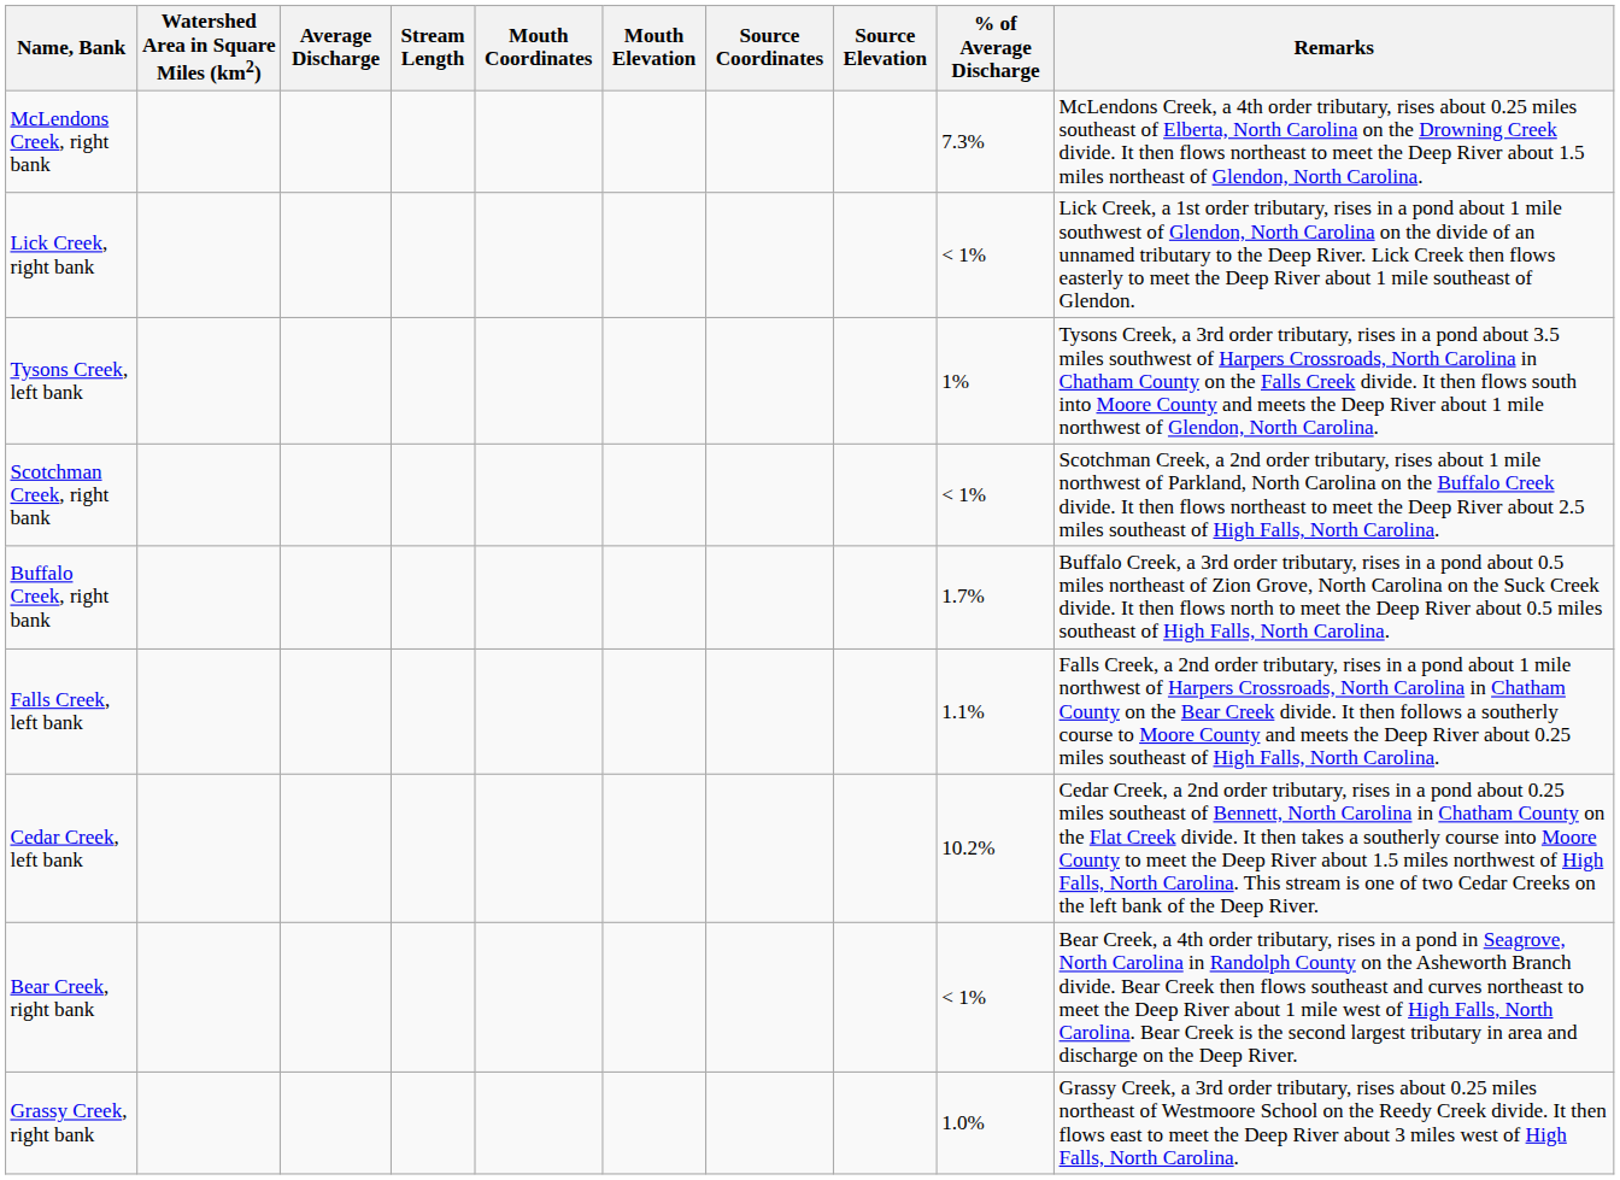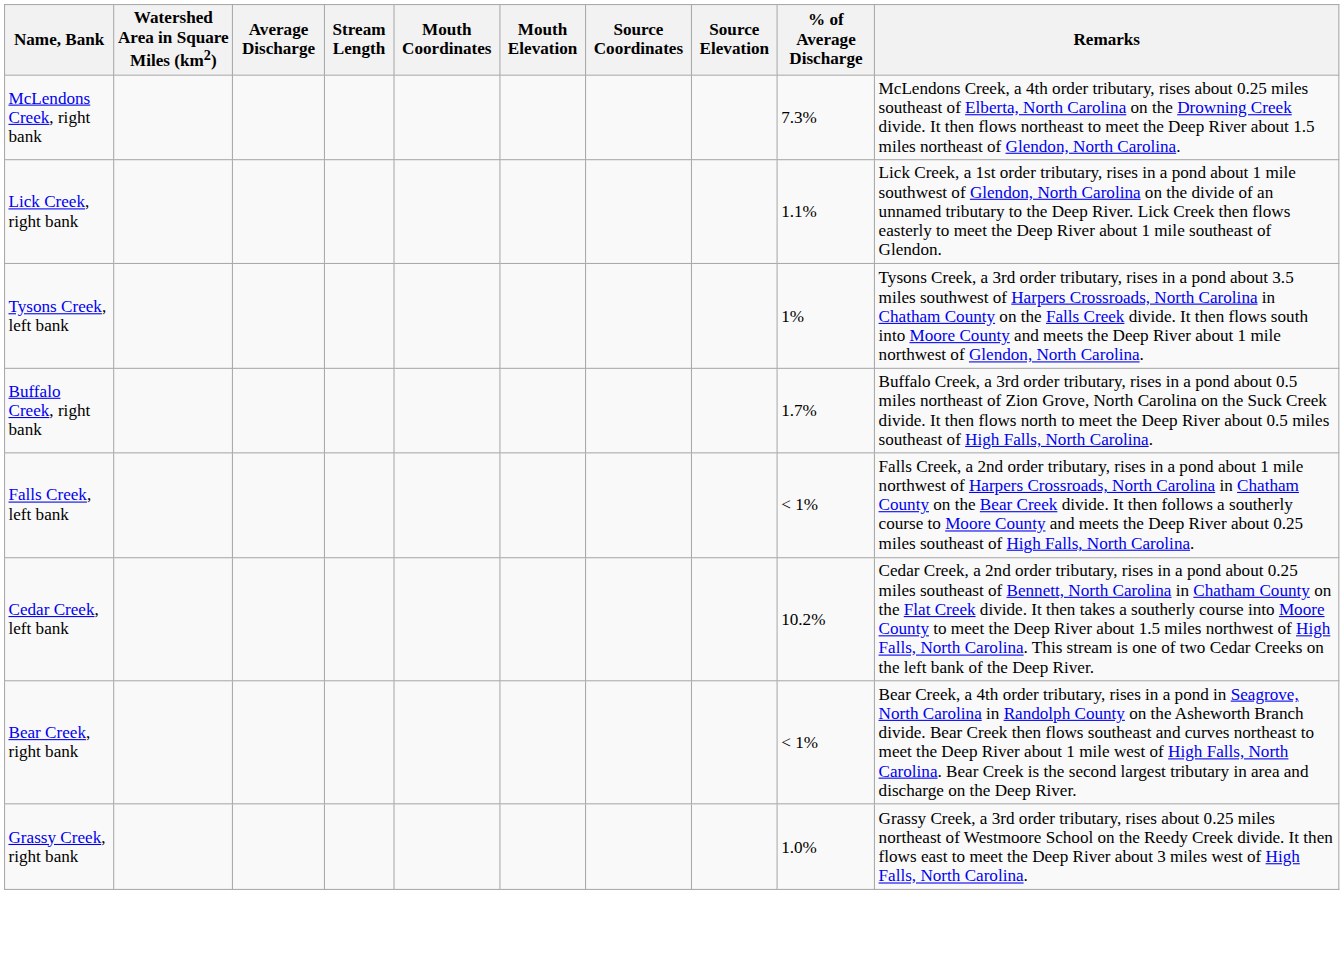Lick Creek, right bank | % of Average Discharge: < 1% -> 1.1%
- row: Scotchman Creek, right bank | < 1% | Scotchman Creek, a 2nd order tributary, rises about 1 mile northwest of Parkland, North Carolina on the Buffalo Creek divide. It then flows northeast to meet the Deep River about 2.5 miles southeast of High Falls, North Carolina.
Falls Creek, left bank | % of Average Discharge: 1.1% -> < 1%
